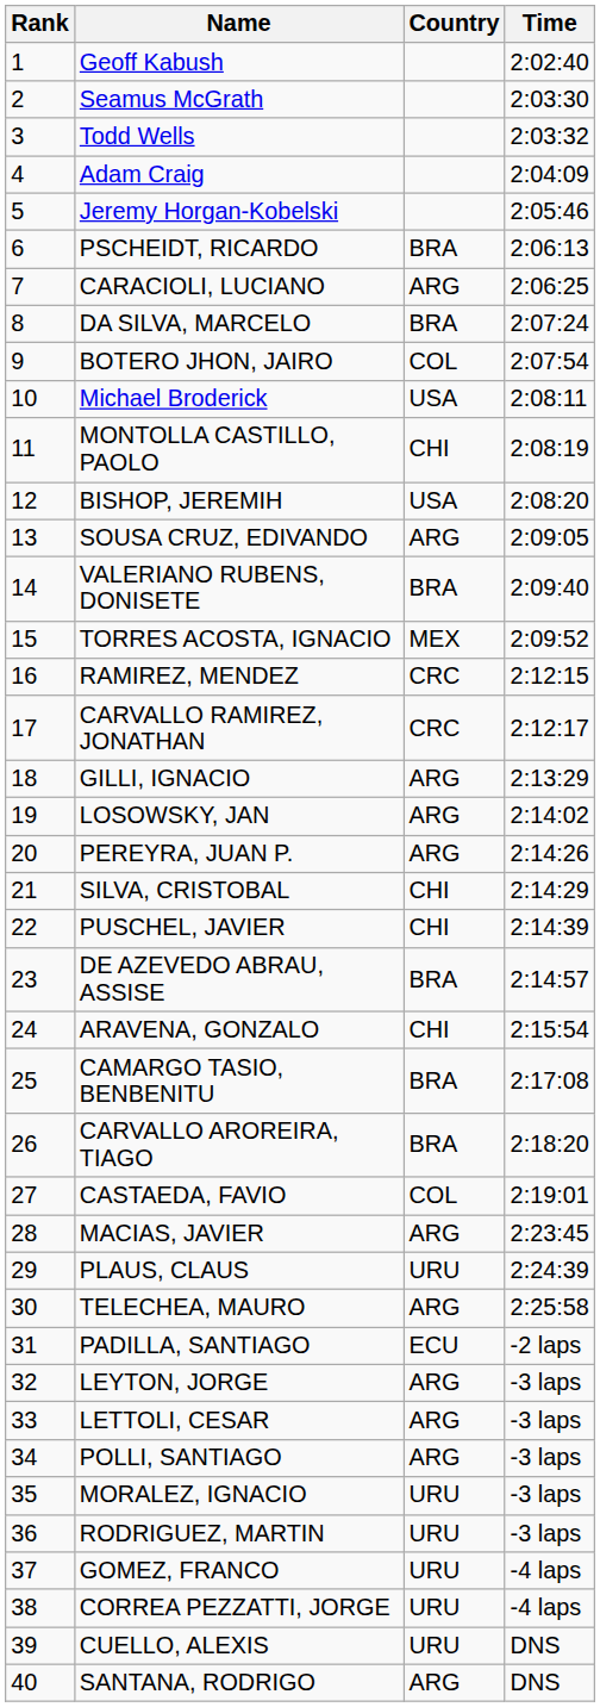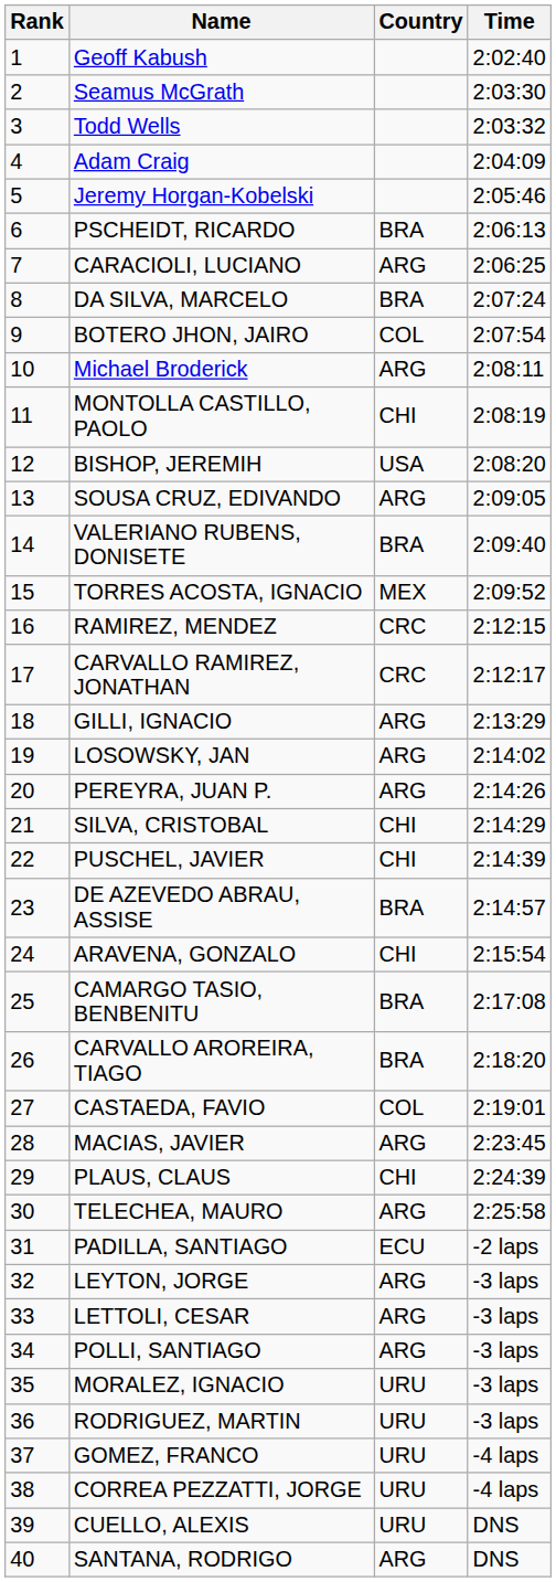Michael Broderick | Country: USA -> ARG
PLAUS, CLAUS | Country: URU -> CHI
